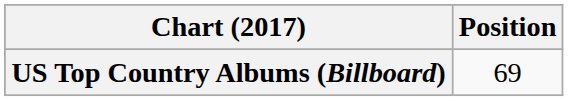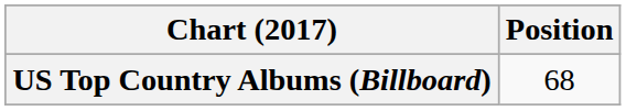US Top Country Albums (Billboard) | Position: 69 -> 68
